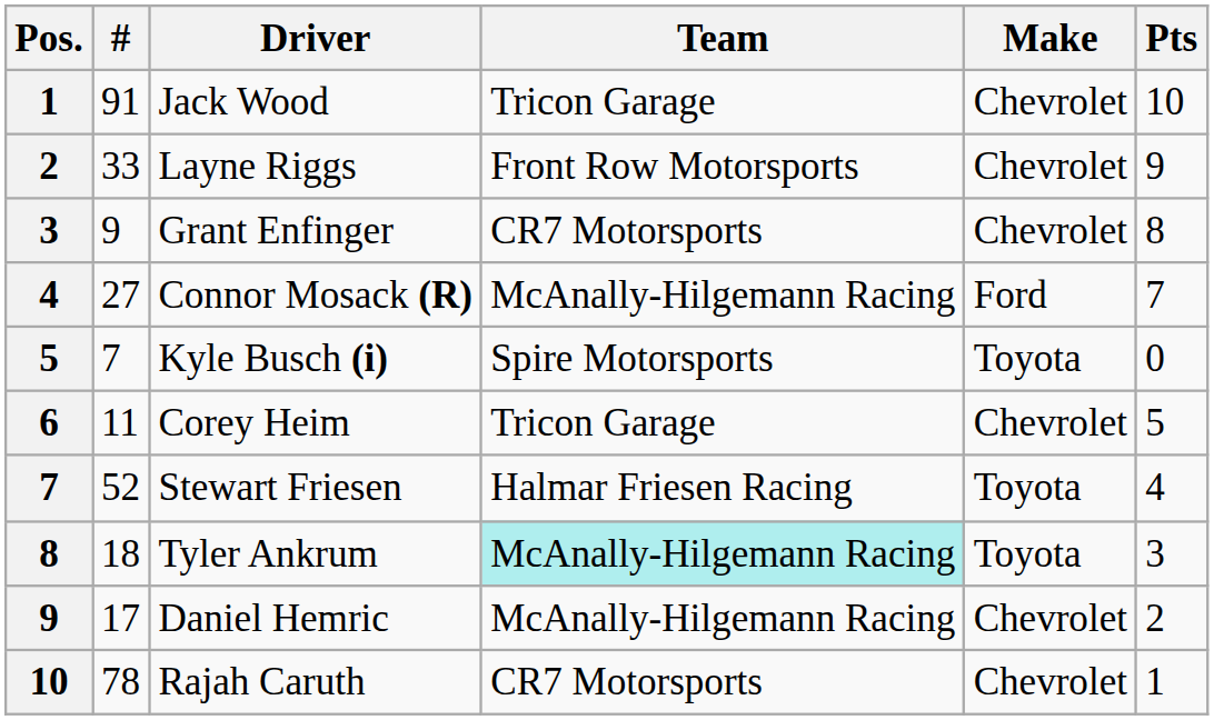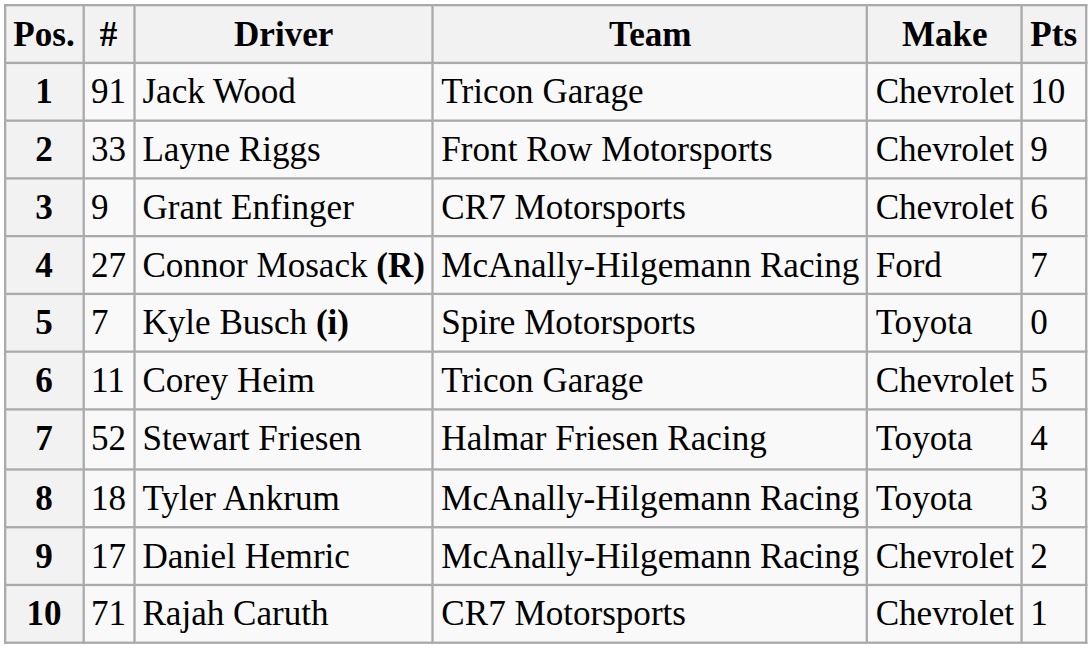Grant Enfinger | Pts: 8 -> 6
Tyler Ankrum | Team: paleturquoise background -> no background
Rajah Caruth | #: 78 -> 71
